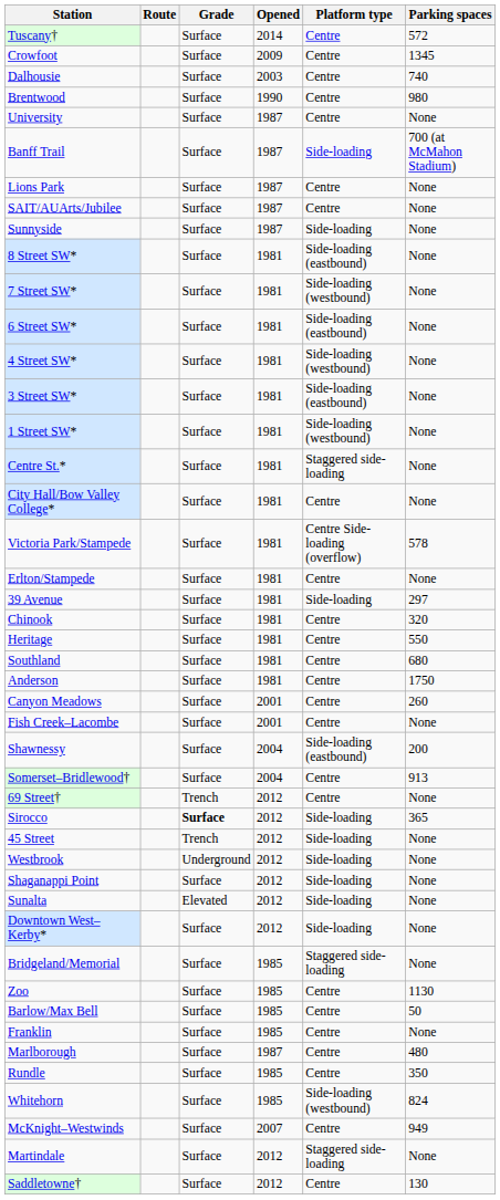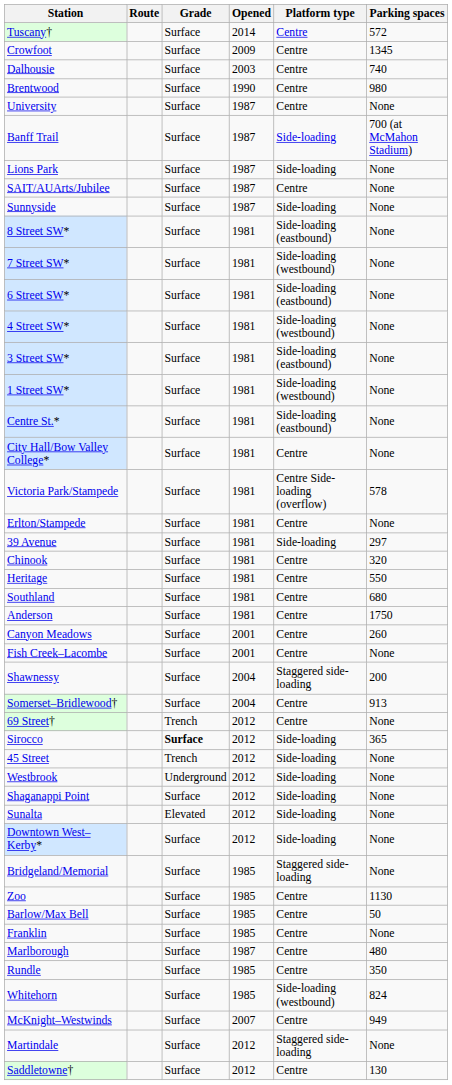Lions Park | Platform type: Centre -> Side-loading
Centre St.* | Platform type: Staggered side-loading -> Side-loading (eastbound)
Shawnessy | Platform type: Side-loading (eastbound) -> Staggered side-loading
